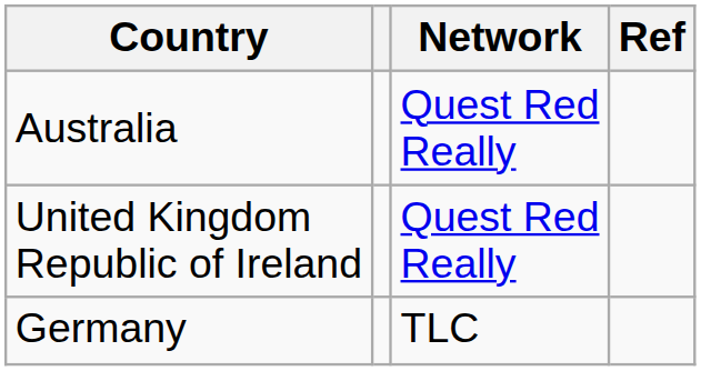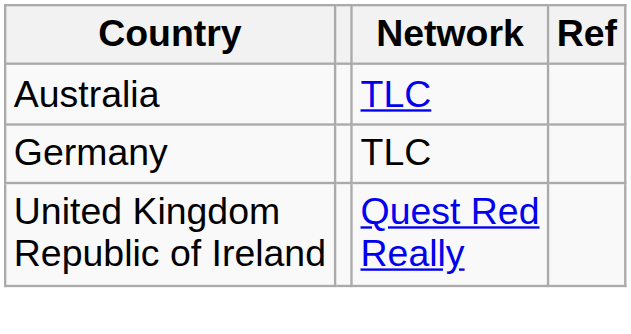Australia | Network: Quest Red Really -> TLC
rows swapped: United Kingdom Republic of Ireland <-> Germany
